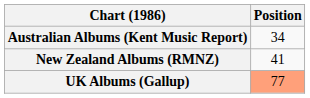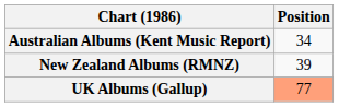New Zealand Albums (RMNZ) | Position: 41 -> 39
